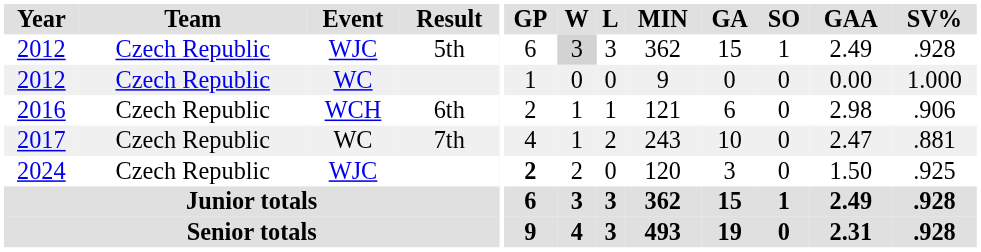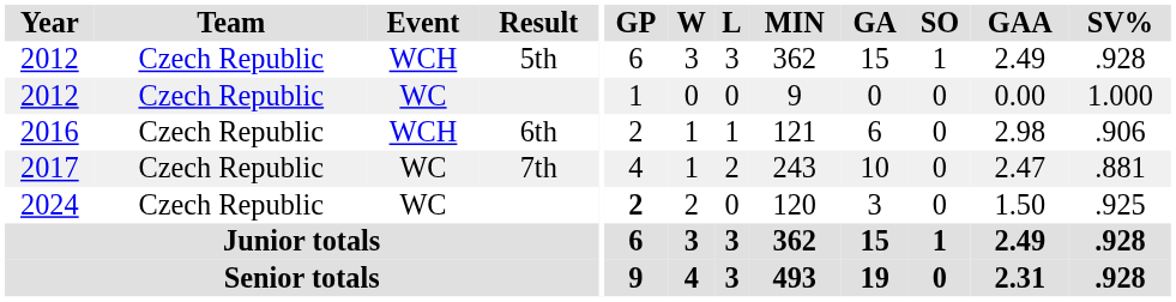2012 / 5th | Event: WJC -> WCH
2012 / 5th | W: lightgrey background -> no background
2024 | Event: WJC -> WC
